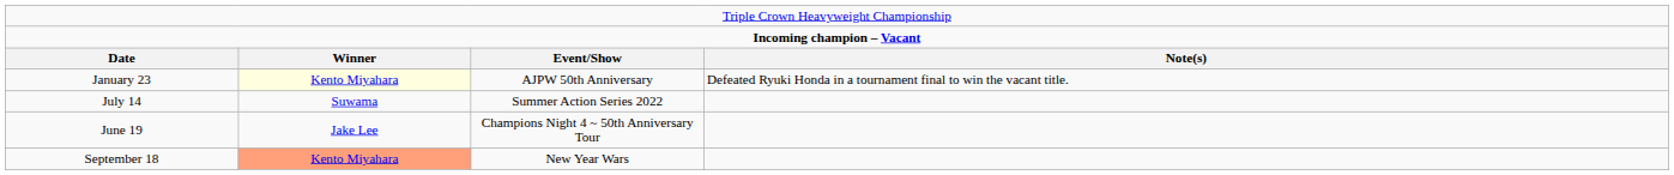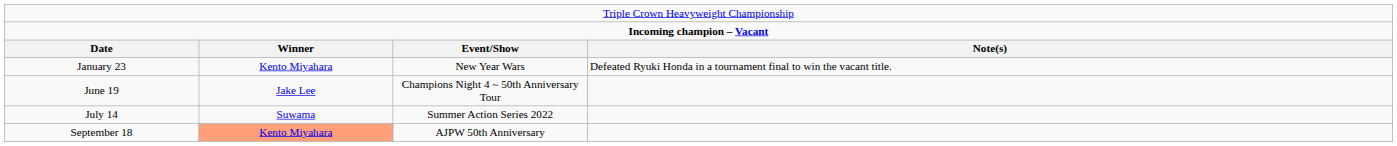January 23 | column 2: lightyellow background -> no background
January 23 | column 3: AJPW 50th Anniversary -> New Year Wars
rows swapped: June 19 <-> July 14
September 18 | column 3: New Year Wars -> AJPW 50th Anniversary
